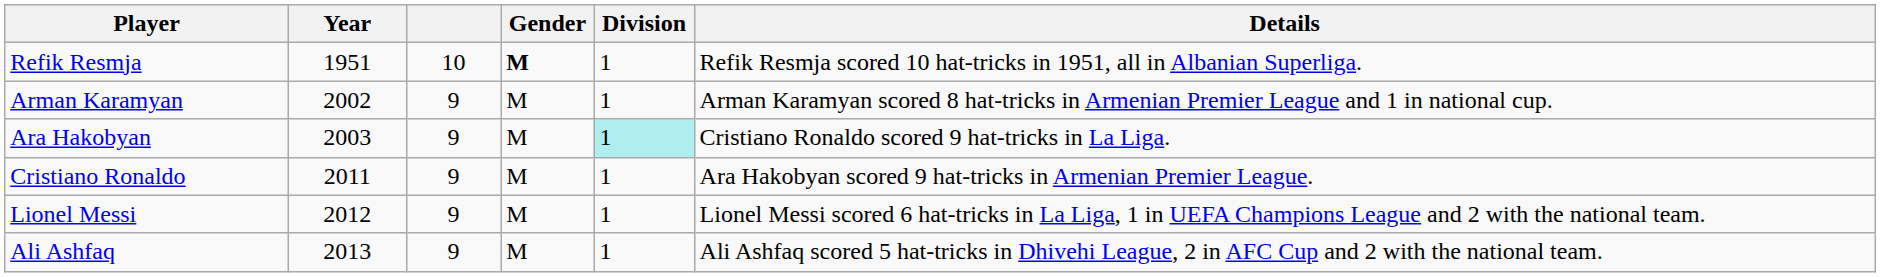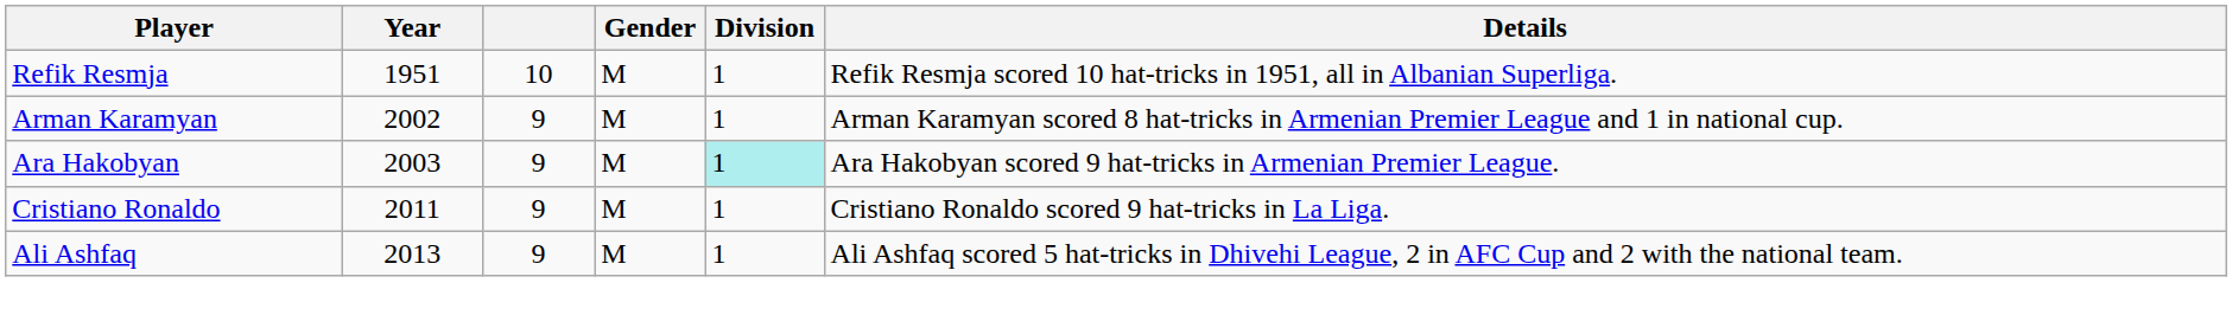Refik Resmja | Gender: bold -> normal
Ara Hakobyan | Details: Cristiano Ronaldo scored 9 hat-tricks in La Liga. -> Ara Hakobyan scored 9 hat-tricks in Armenian Premier League.
Cristiano Ronaldo | Details: Ara Hakobyan scored 9 hat-tricks in Armenian Premier League. -> Cristiano Ronaldo scored 9 hat-tricks in La Liga.
- row: Lionel Messi | 2012 | 9 | M | 1 | Lionel Messi scored 6 hat-tricks in La Liga, 1 in UEFA Champions League and 2 with the national team.
